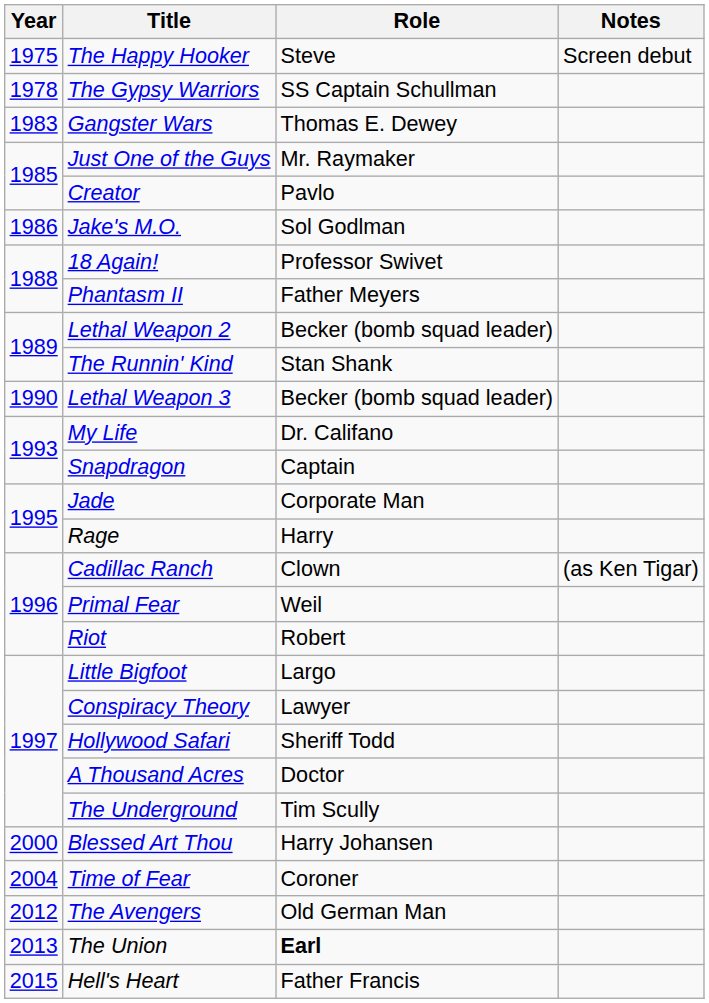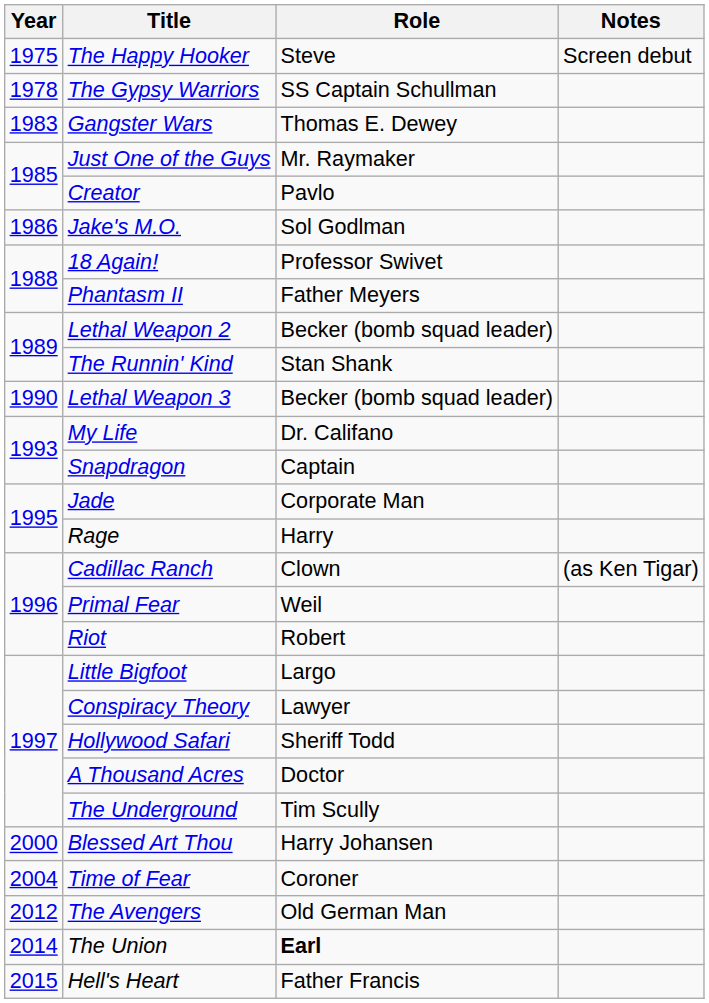The Union | Year: 2013 -> 2014
